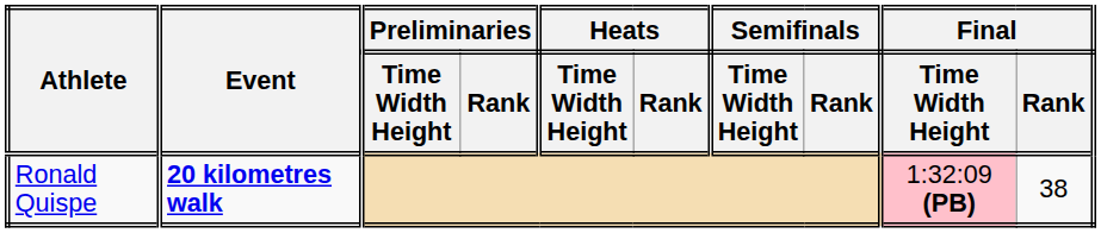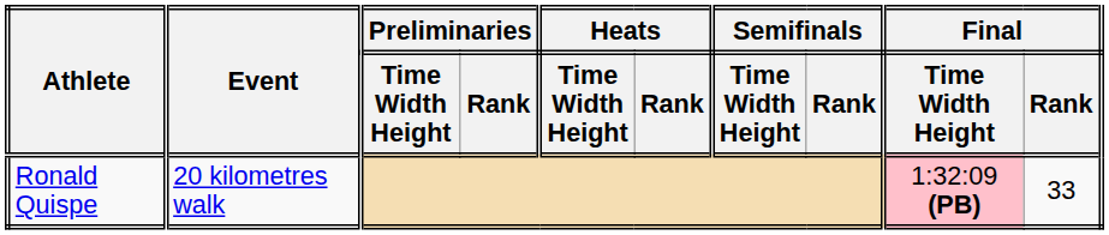Ronald Quispe | Event: bold -> normal
Ronald Quispe | Final / Rank: 38 -> 33
